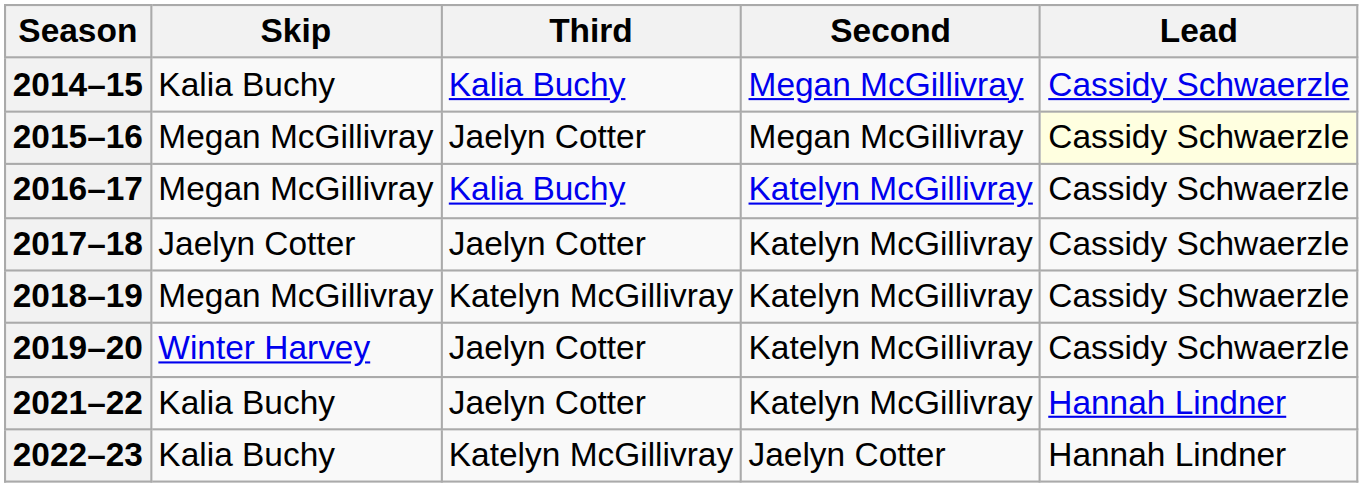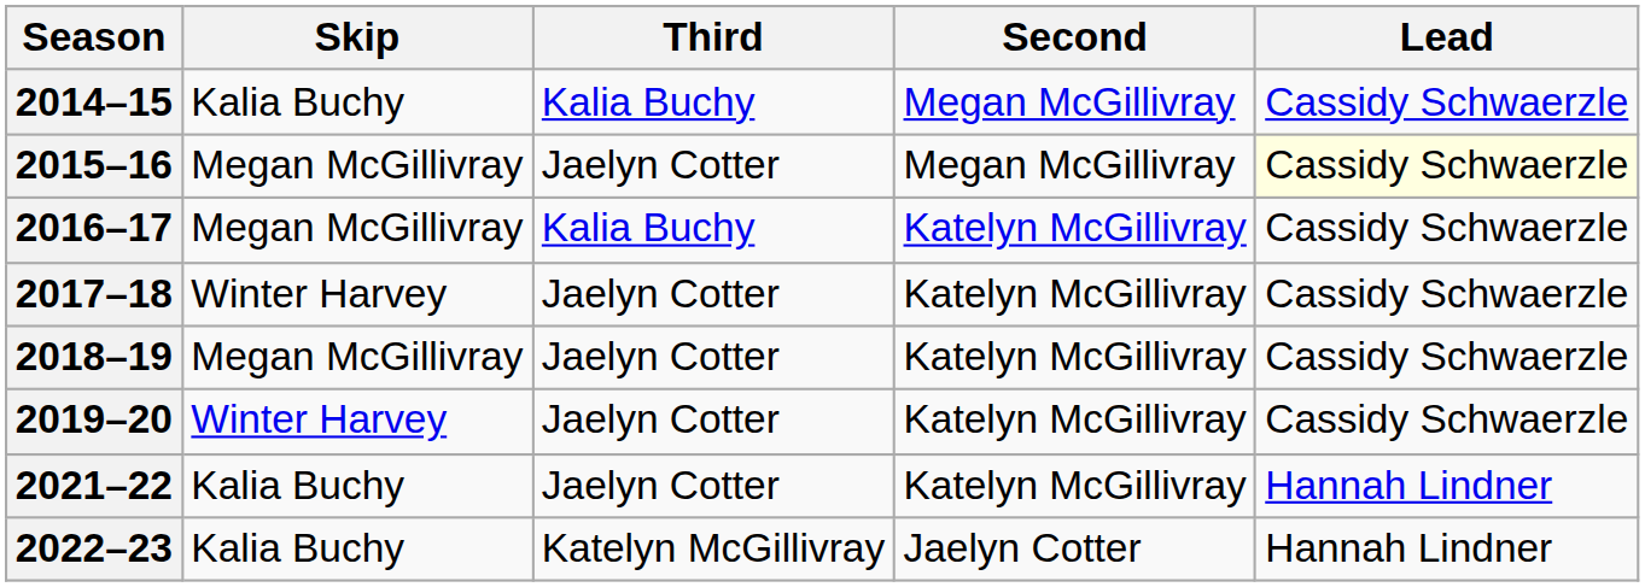2017–18 | Skip: Jaelyn Cotter -> Winter Harvey
2018–19 | Third: Katelyn McGillivray -> Jaelyn Cotter
